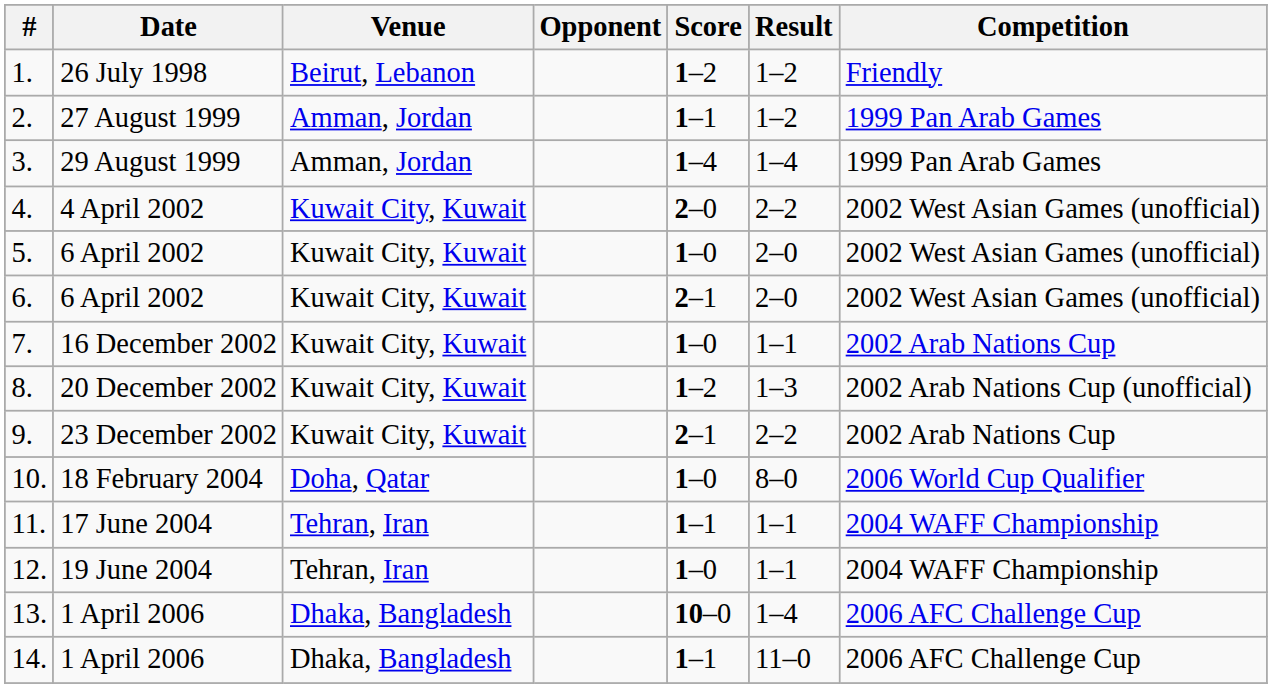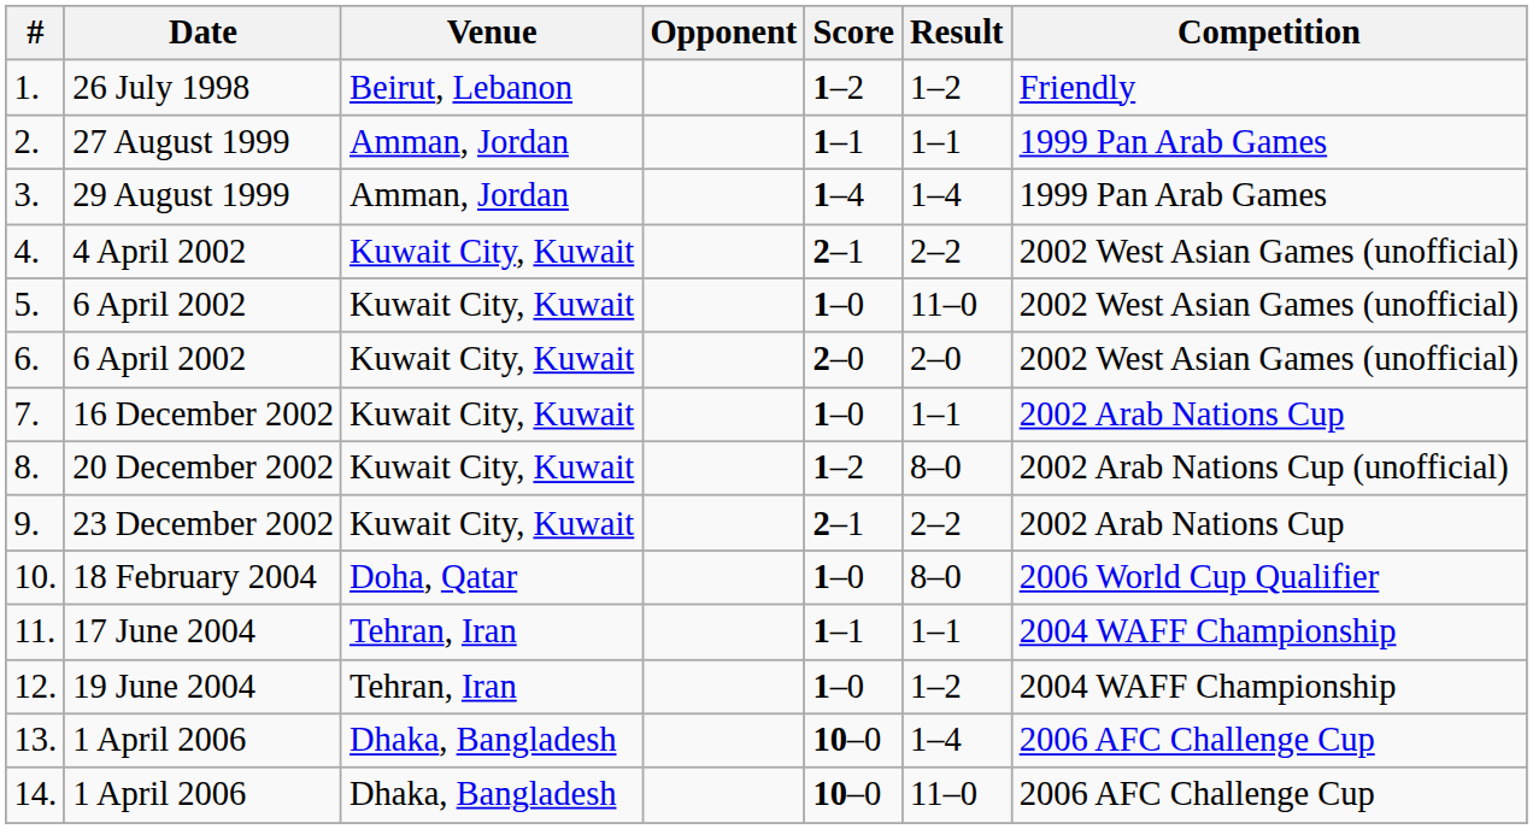2. | Result: 1–2 -> 1–1
4. | Score: 2–0 -> 2–1
5. | Result: 2–0 -> 11–0
6. | Score: 2–1 -> 2–0
8. | Result: 1–3 -> 8–0
12. | Result: 1–1 -> 1–2
14. | Score: 1–1 -> 10–0
